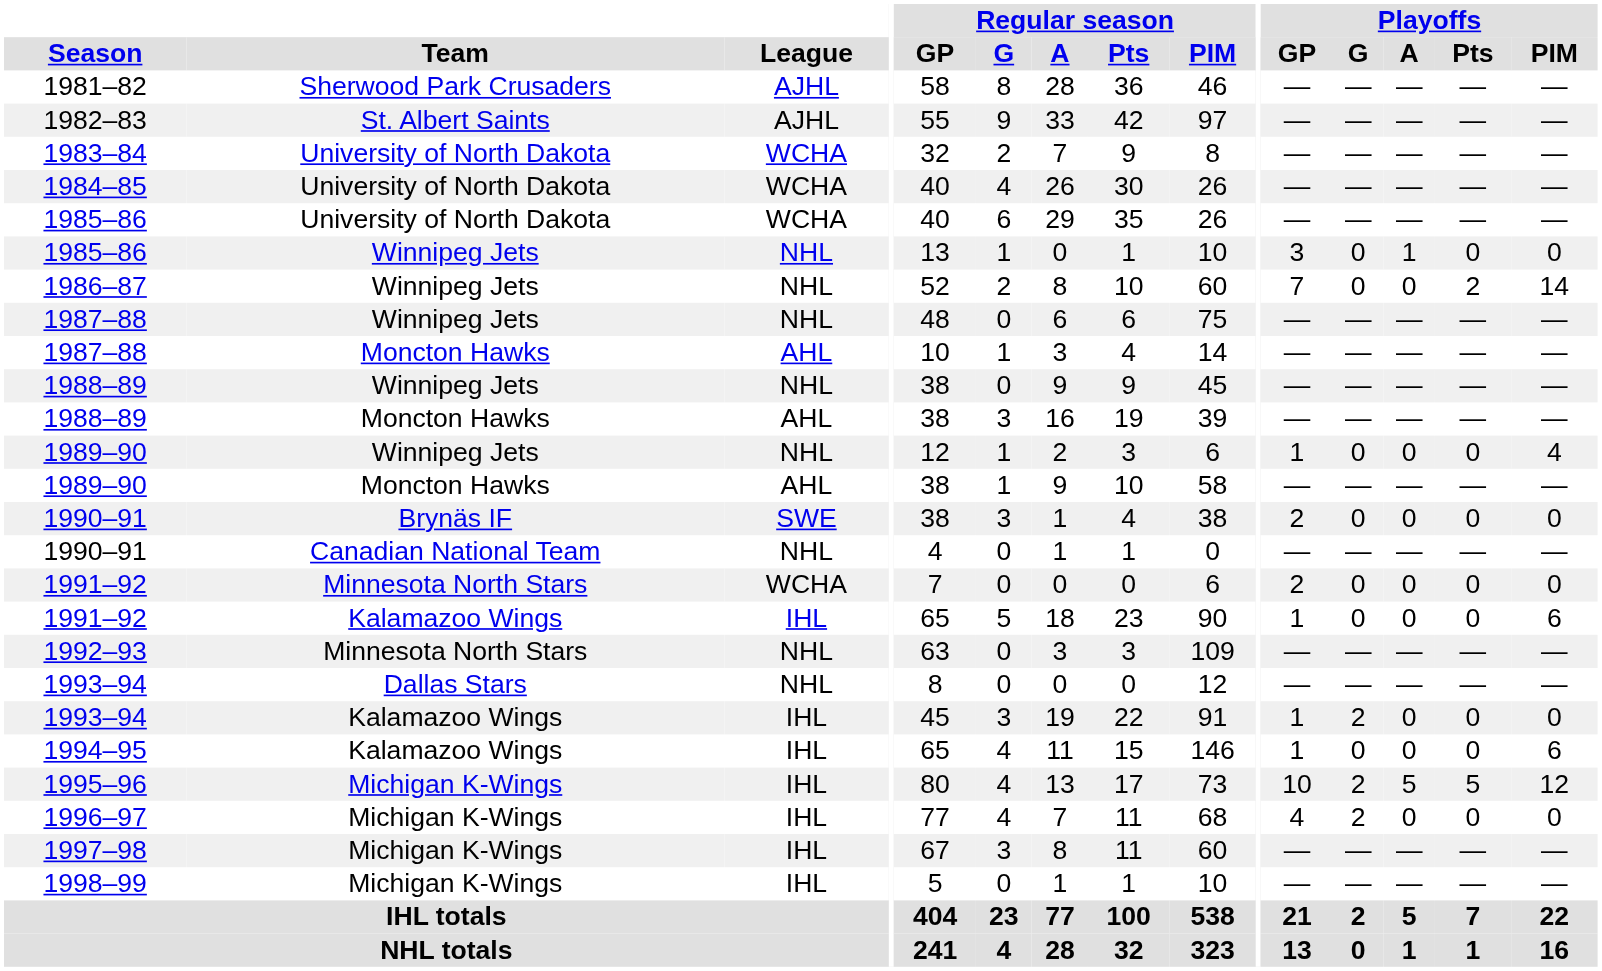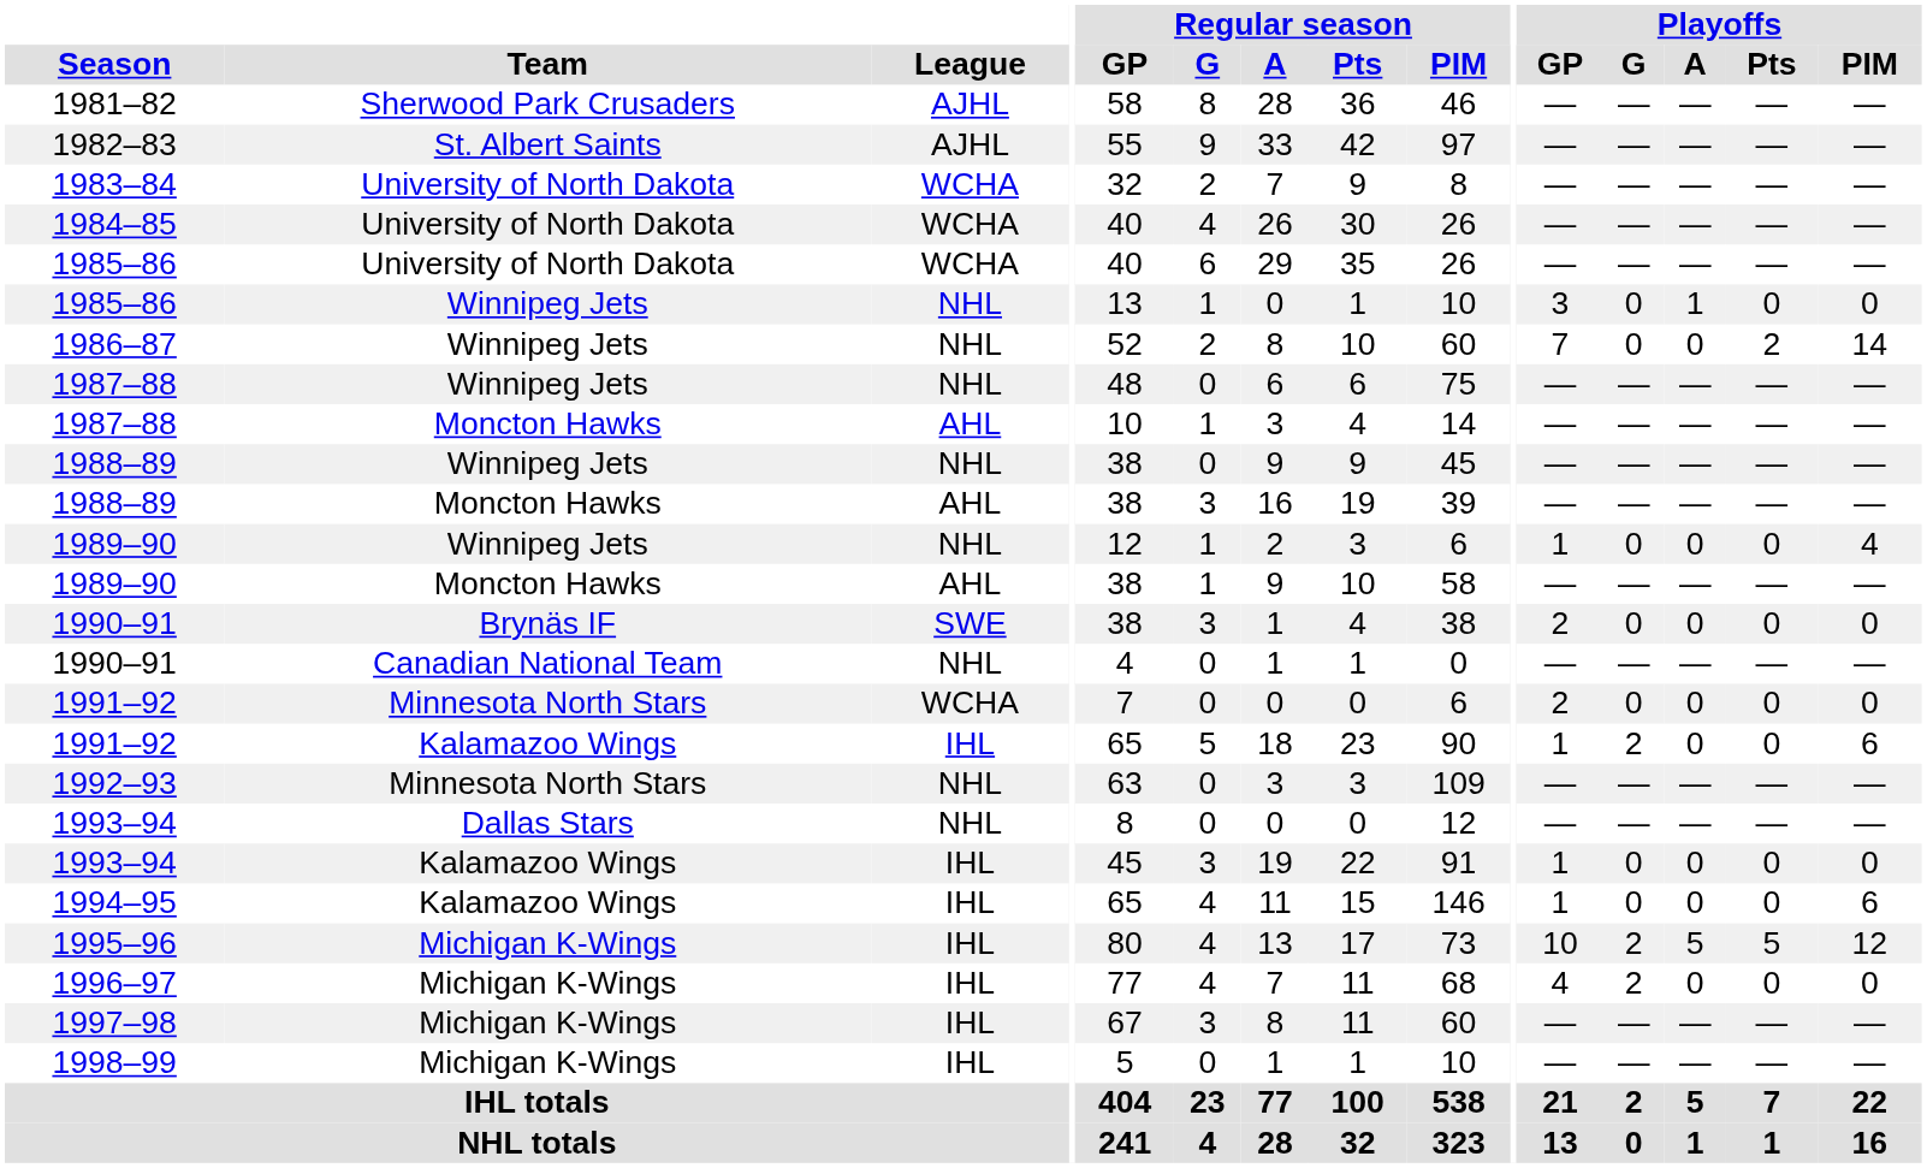1991–92 / Kalamazoo Wings | Playoffs / G: 0 -> 2
1993–94 / Kalamazoo Wings | Playoffs / G: 2 -> 0
